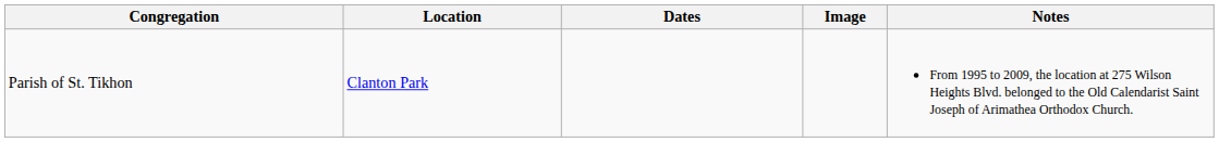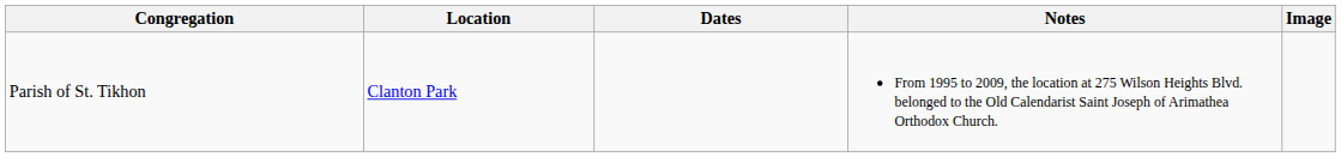columns swapped: Notes <-> Image
